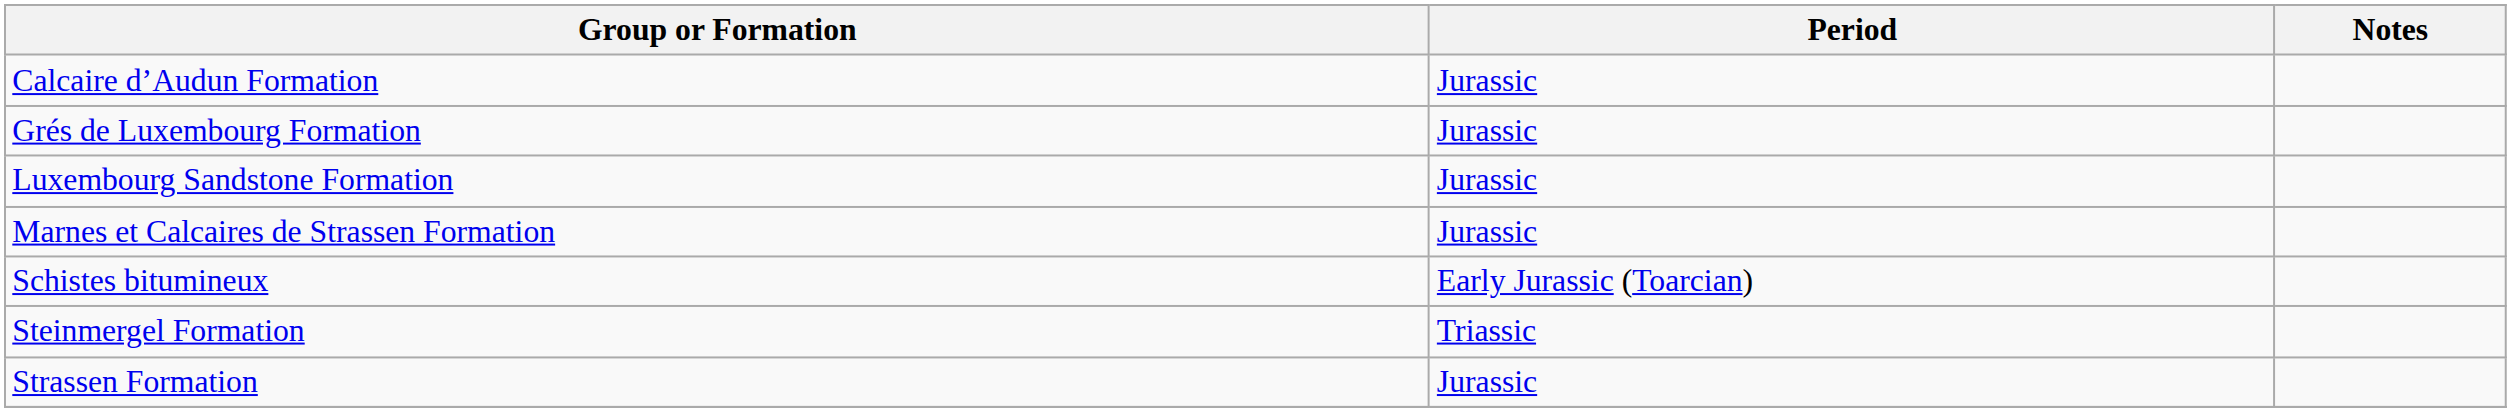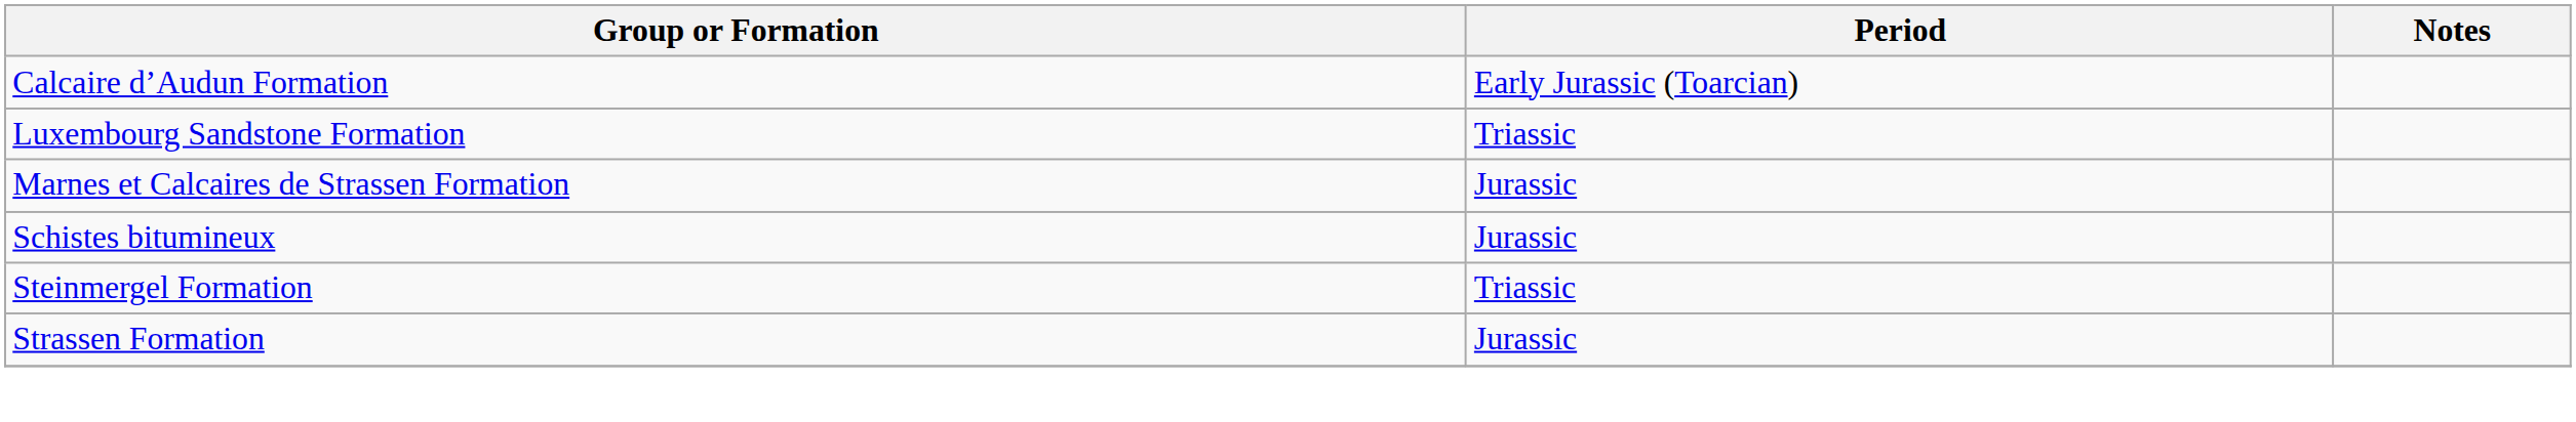Calcaire d’Audun Formation | Period: Jurassic -> Early Jurassic (Toarcian)
- row: Grés de Luxembourg Formation | Jurassic
Luxembourg Sandstone Formation | Period: Jurassic -> Triassic
Schistes bitumineux | Period: Early Jurassic (Toarcian) -> Jurassic
